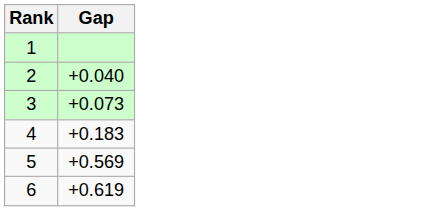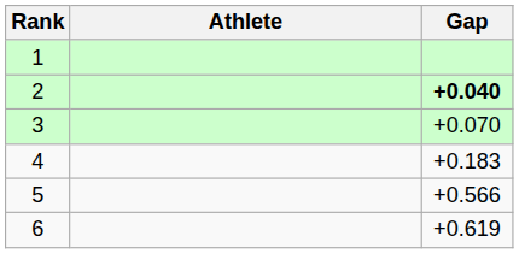+ column: Athlete
2 | Gap: normal -> bold
3 | Gap: +0.073 -> +0.070
5 | Gap: +0.569 -> +0.566
